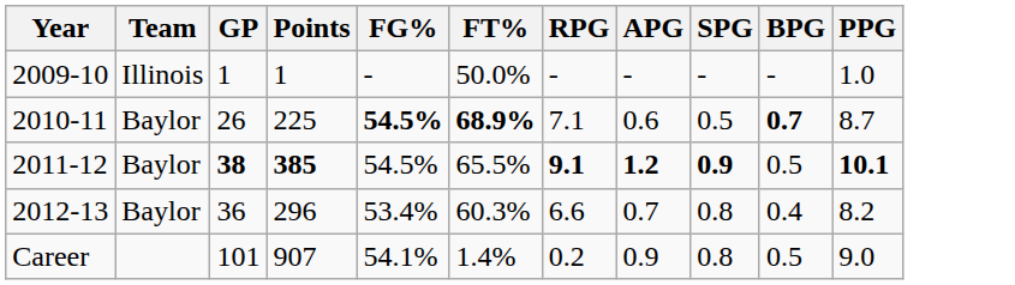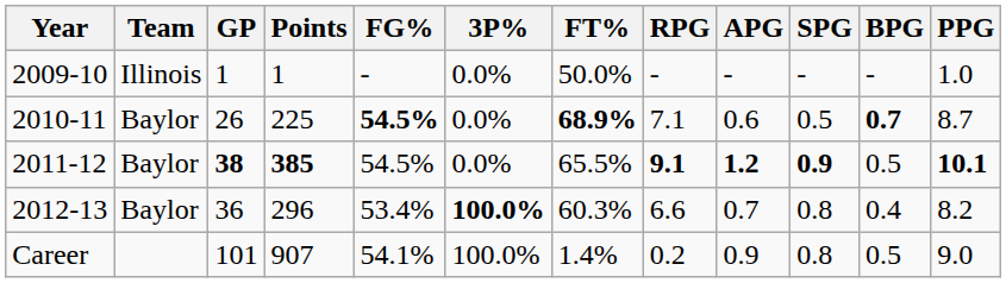+ column: 3P% | 0.0% | 0.0% | 0.0% | 100.0% | 100.0%
